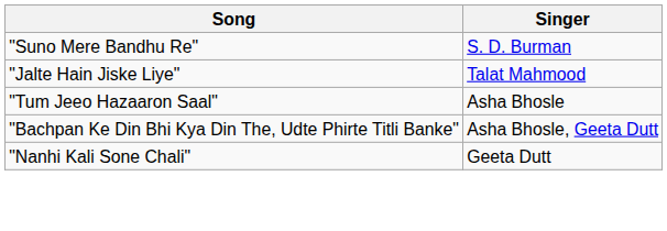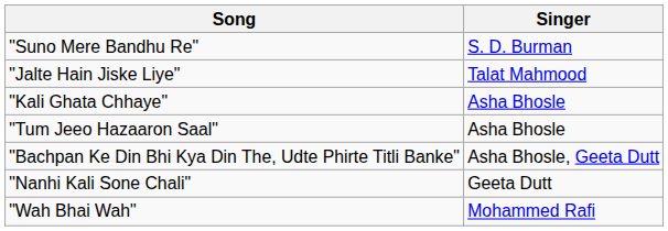+ row: "Kali Ghata Chhaye" | Asha Bhosle
+ row: "Wah Bhai Wah" | Mohammed Rafi
